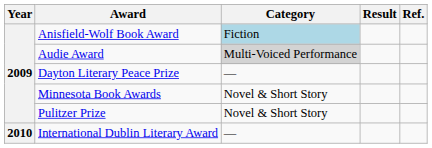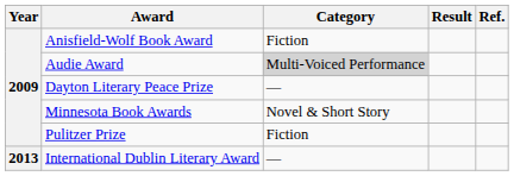Anisfield-Wolf Book Award | Category: lightblue background -> no background
Pulitzer Prize | Category: Novel & Short Story -> Fiction
International Dublin Literary Award | Year: 2010 -> 2013
